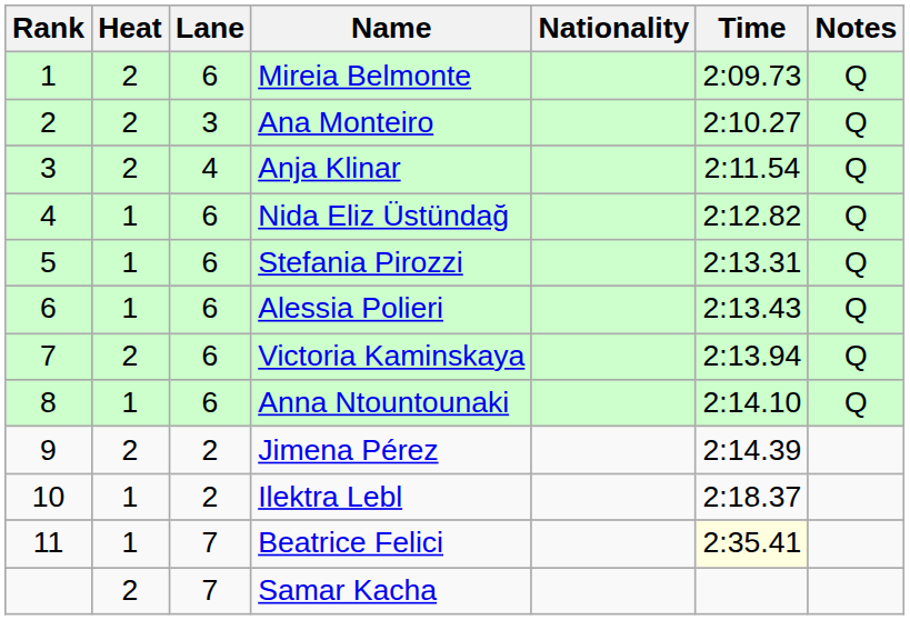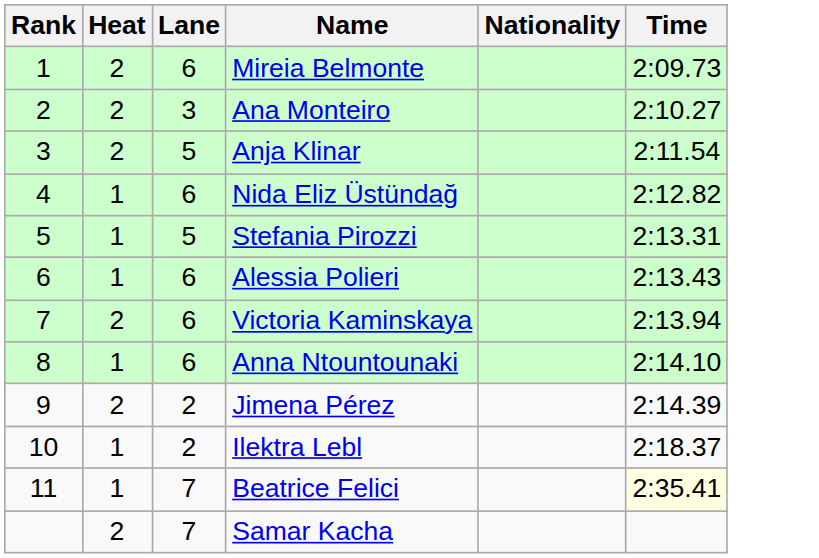- column: Notes | Q | Q | Q | Q | Q | Q | Q | Q
Anja Klinar | Lane: 4 -> 5
Stefania Pirozzi | Lane: 6 -> 5
